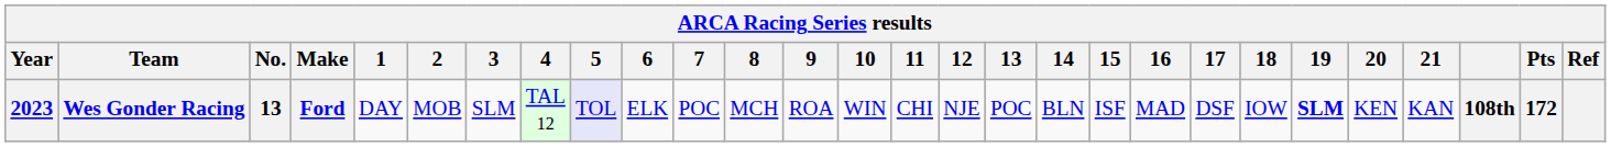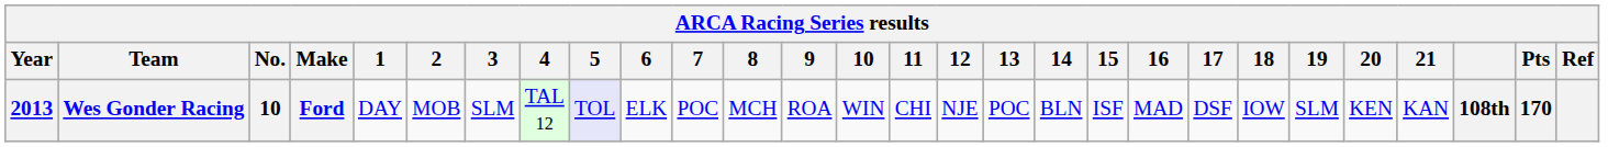Wes Gonder Racing | Year: 2023 -> 2013
Wes Gonder Racing | No.: 13 -> 10
Wes Gonder Racing | 19: bold -> normal
Wes Gonder Racing | Pts: 172 -> 170
